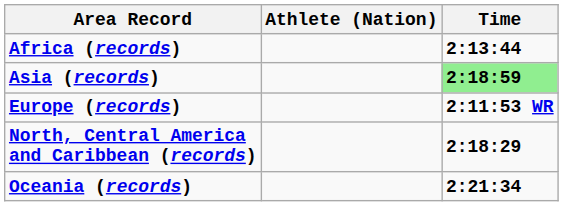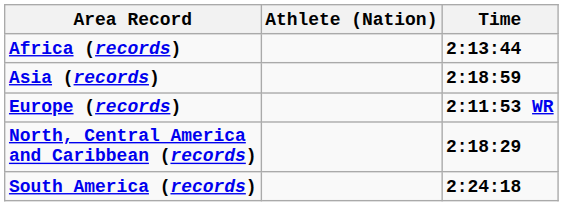Asia (records) | Time: lightgreen background -> no background
- row: Oceania (records) | 2:21:34
+ row: South America (records) | 2:24:18
